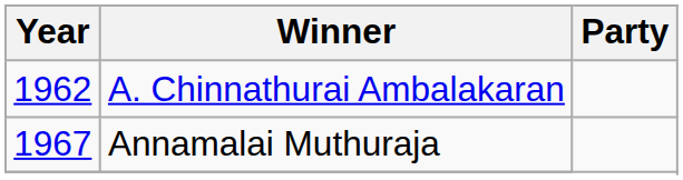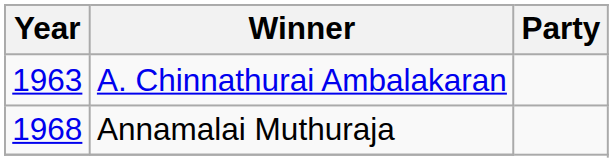A. Chinnathurai Ambalakaran | Year: 1962 -> 1963
Annamalai Muthuraja | Year: 1967 -> 1968
